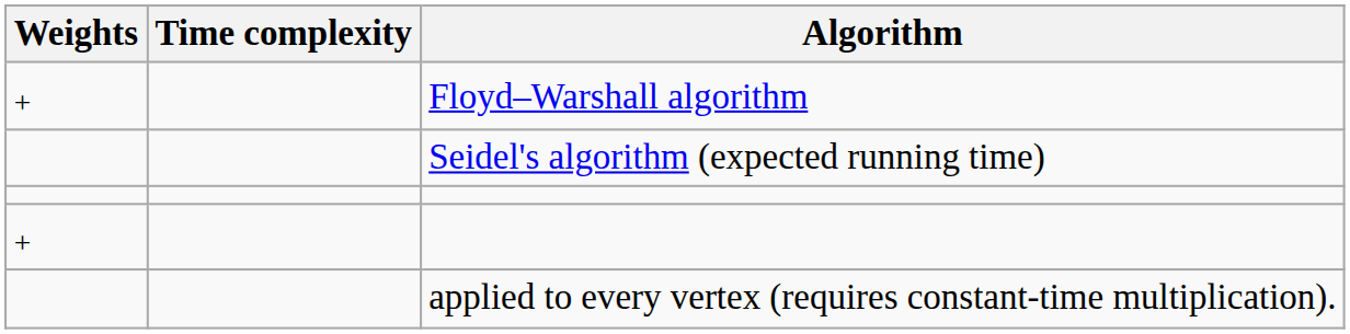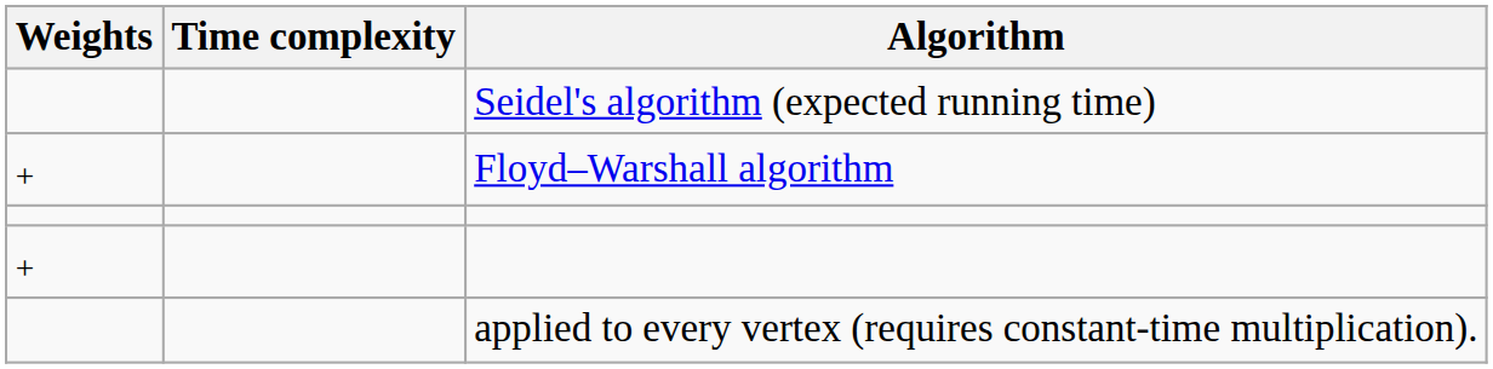rows swapped: Floyd–Warshall algorithm <-> Seidel's algorithm (expected running time)
